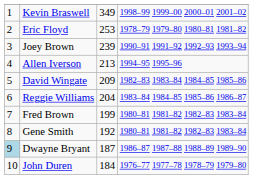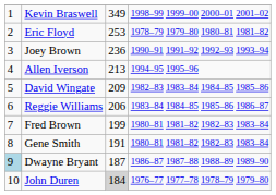Joey Brown | column 3: 239 -> 236
Reggie Williams | column 3: 204 -> 206
Gene Smith | column 3: 192 -> 191
John Duren | column 3: no background -> lightgrey background
